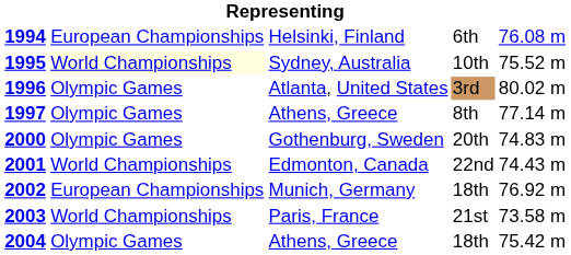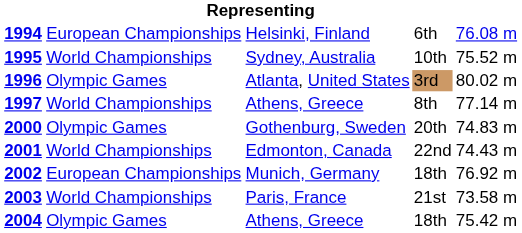1995 | column 2: lightyellow background -> no background
1997 | column 2: Olympic Games -> World Championships
